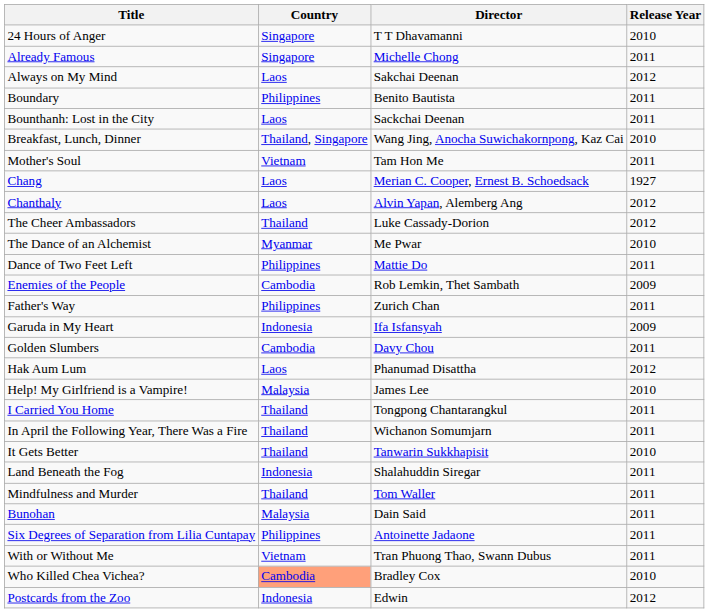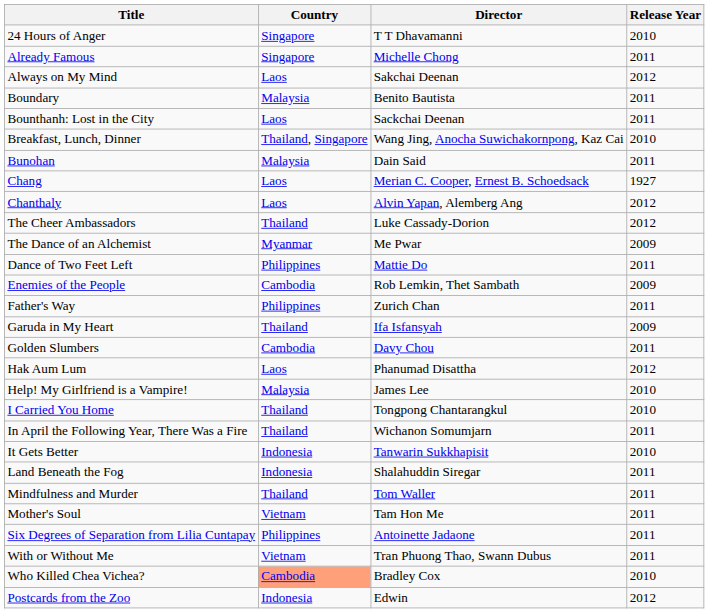Boundary | Country: Philippines -> Malaysia
rows swapped: Bunohan <-> Mother's Soul
The Dance of an Alchemist | Release Year: 2010 -> 2009
Garuda in My Heart | Country: Indonesia -> Thailand
I Carried You Home | Release Year: 2011 -> 2010
It Gets Better | Country: Thailand -> Indonesia
